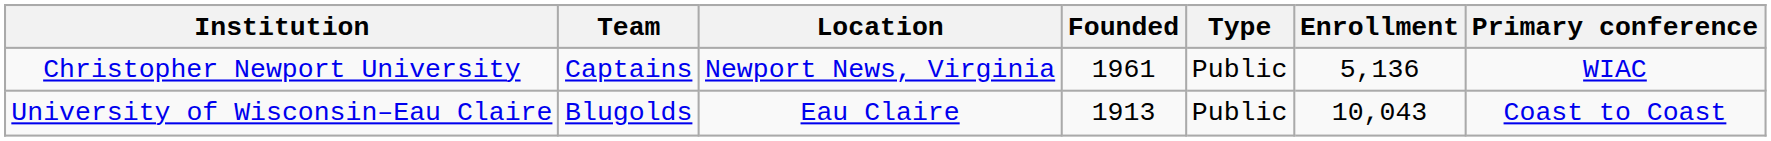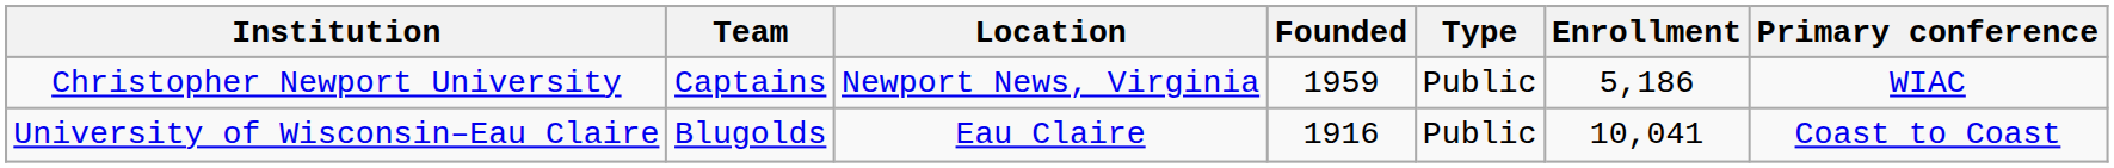Christopher Newport University | Founded: 1961 -> 1959
Christopher Newport University | Enrollment: 5,136 -> 5,186
University of Wisconsin–Eau Claire | Founded: 1913 -> 1916
University of Wisconsin–Eau Claire | Enrollment: 10,043 -> 10,041
